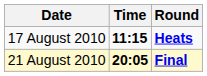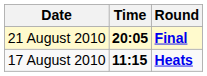rows swapped: 17 August 2010 <-> 21 August 2010
